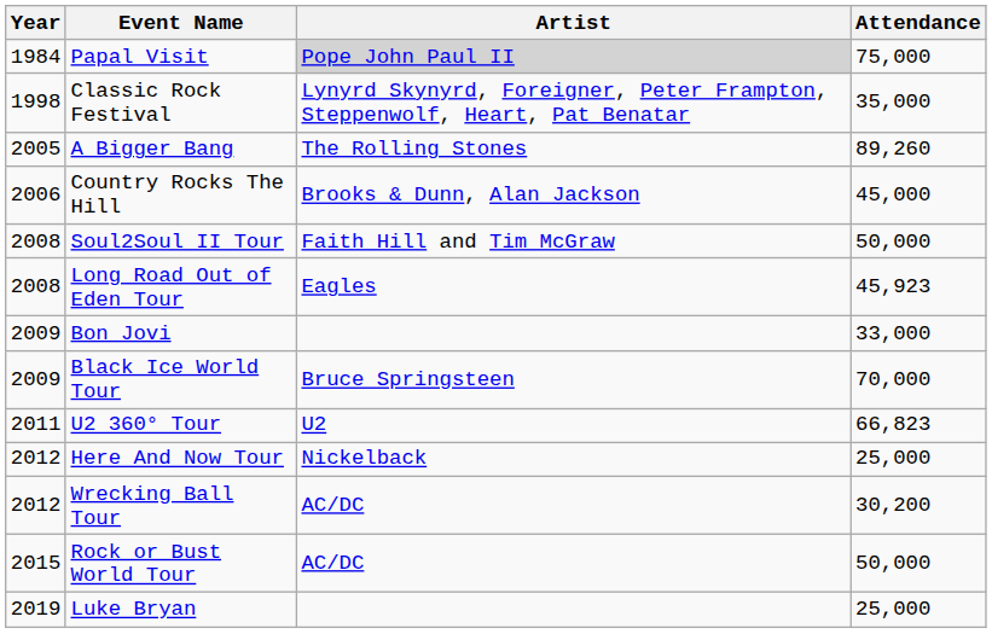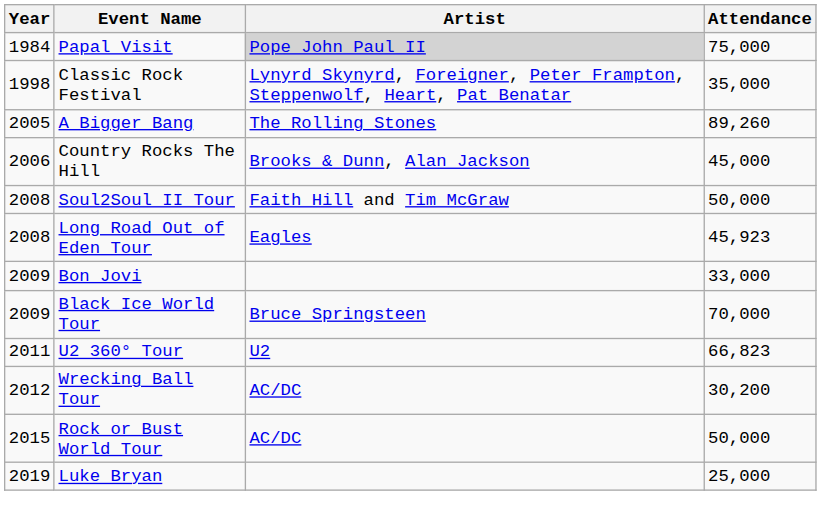- row: 2012 | Here And Now Tour | Nickelback | 25,000
